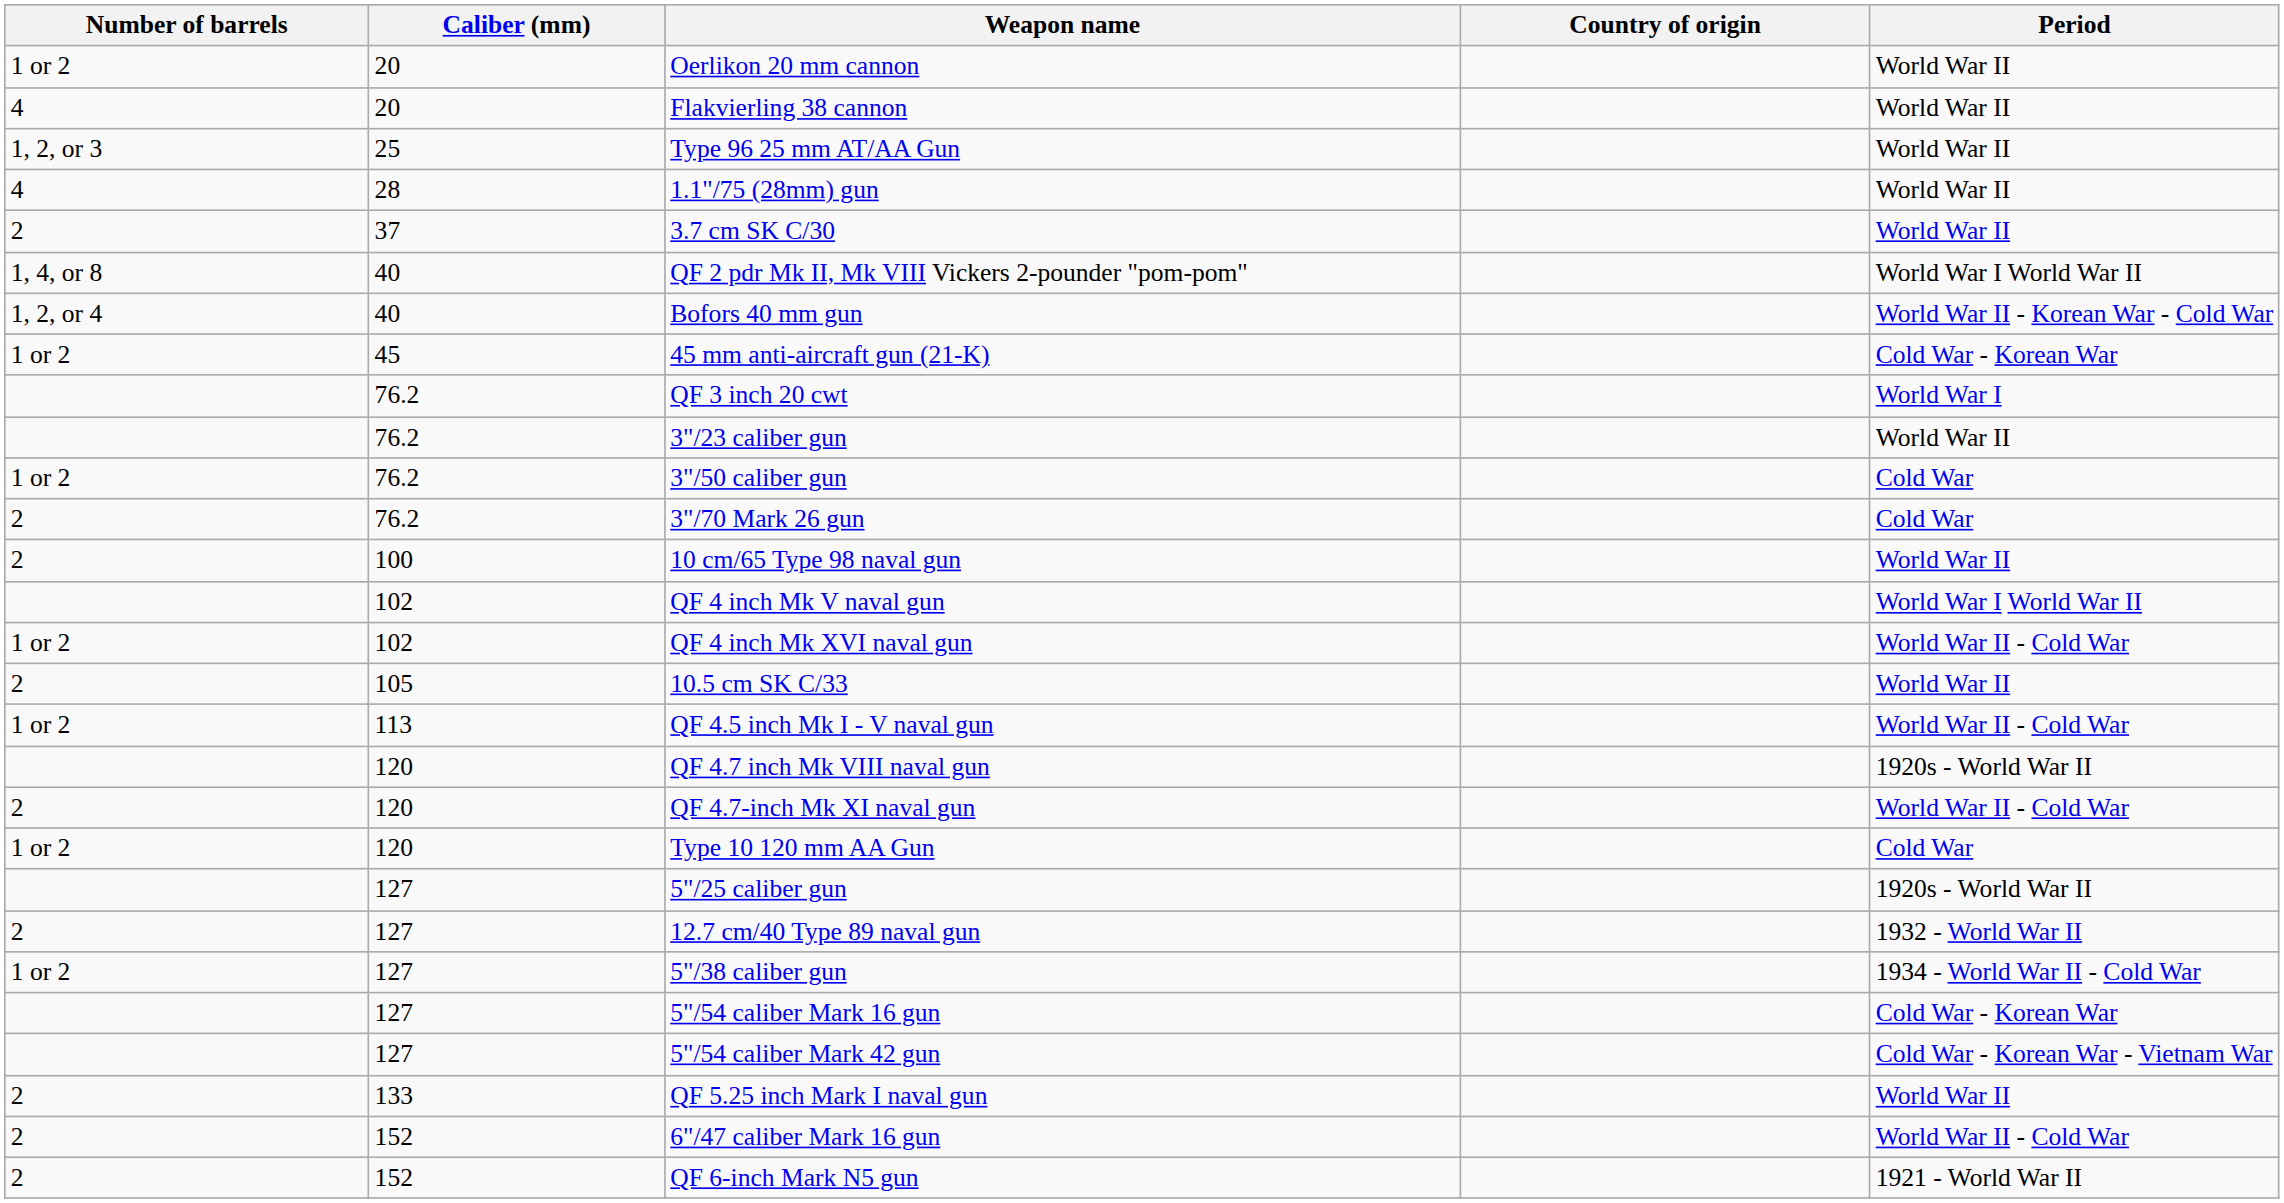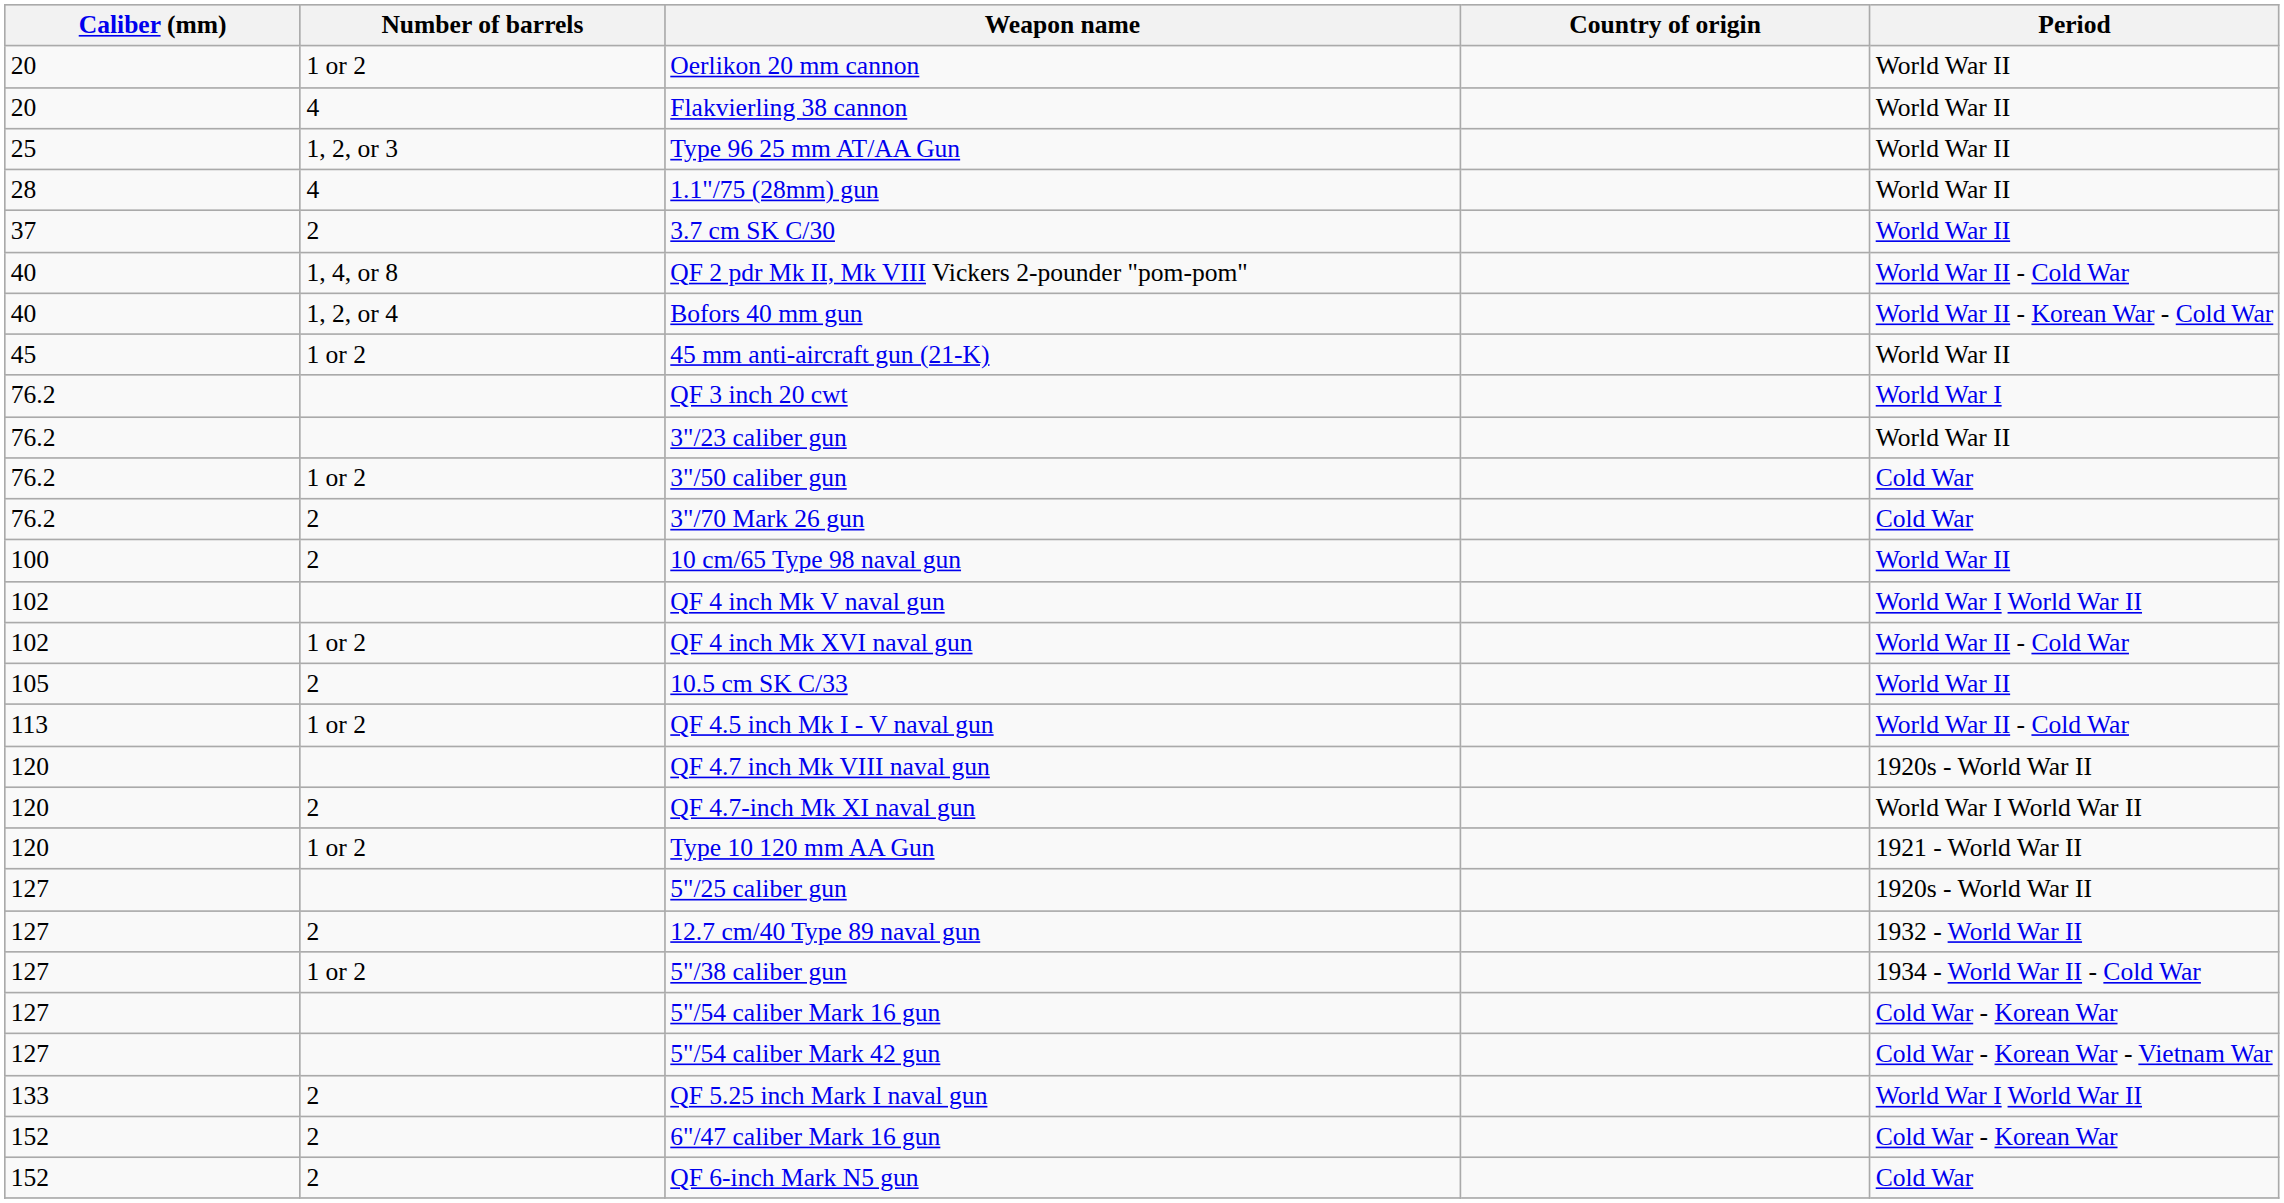columns swapped: Caliber (mm) <-> Number of barrels
QF 2 pdr Mk II, Mk VIII Vickers 2-pounder "pom-pom" | Period: World War I World War II -> World War II - Cold War
45 mm anti-aircraft gun (21-K) | Period: Cold War - Korean War -> World War II
QF 4.7-inch Mk XI naval gun | Period: World War II - Cold War -> World War I World War II
Type 10 120 mm AA Gun | Period: Cold War -> 1921 - World War II
QF 5.25 inch Mark I naval gun | Period: World War II -> World War I World War II
6"/47 caliber Mark 16 gun | Period: World War II - Cold War -> Cold War - Korean War
QF 6-inch Mark N5 gun | Period: 1921 - World War II -> Cold War
